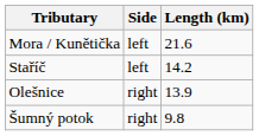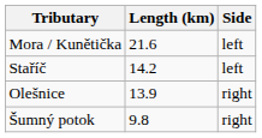columns swapped: Length (km) <-> Side
